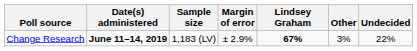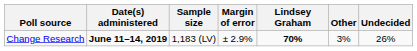Change Research | Lindsey Graham: 67% -> 70%
Change Research | Undecided: 22% -> 26%
